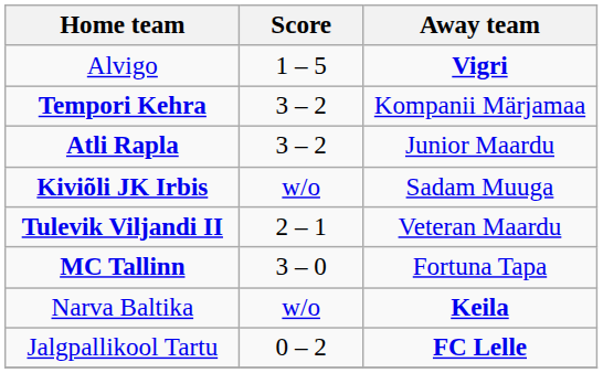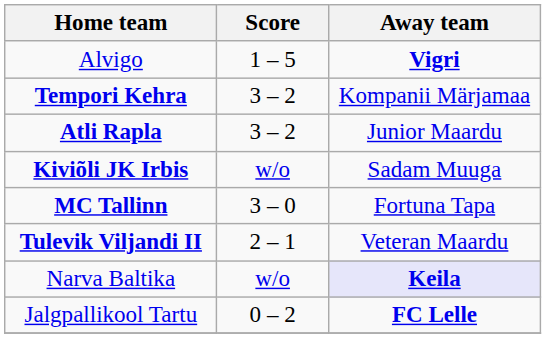rows swapped: Tulevik Viljandi II <-> MC Tallinn
Narva Baltika | Away team: no background -> lavender background
